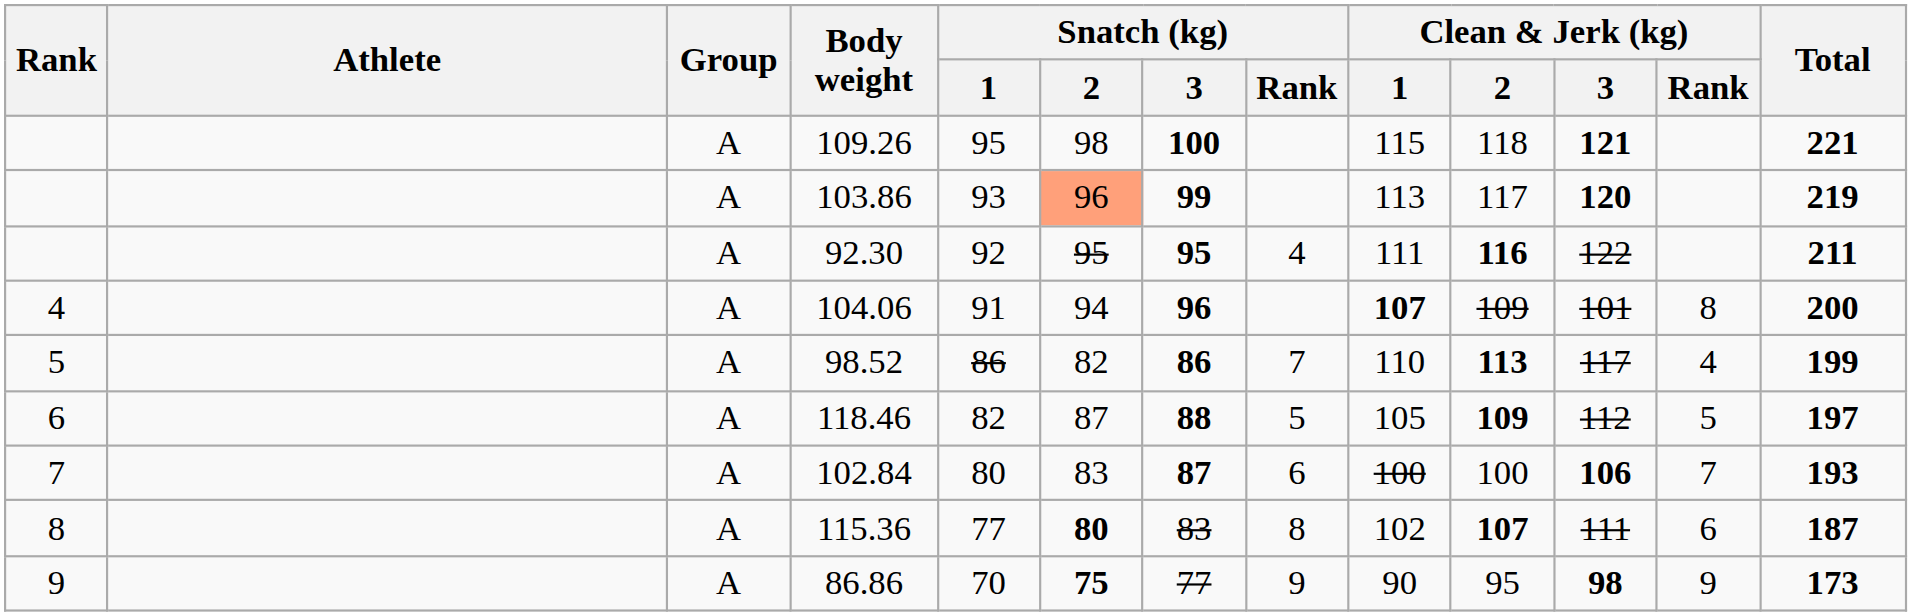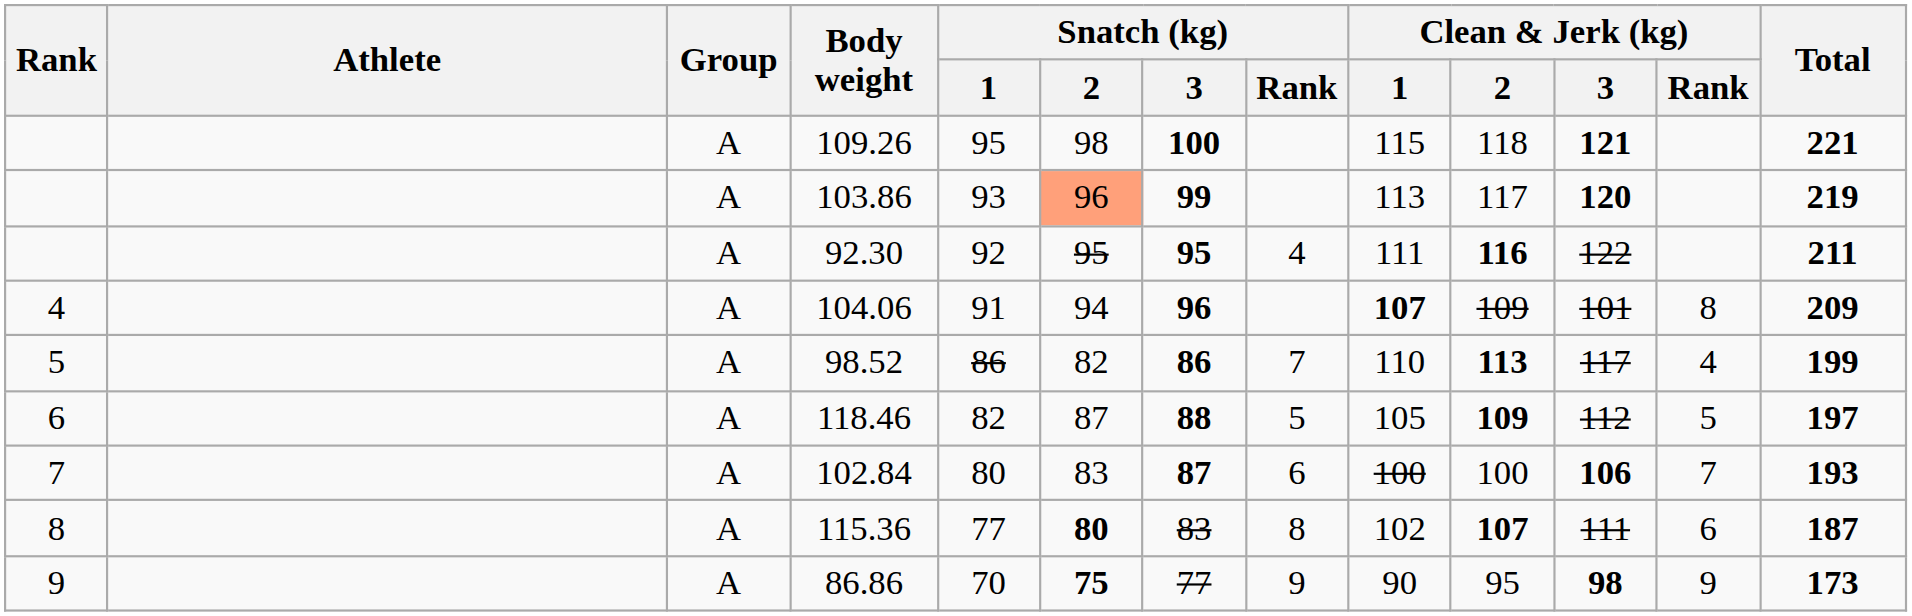104.06 | Total: 200 -> 209
